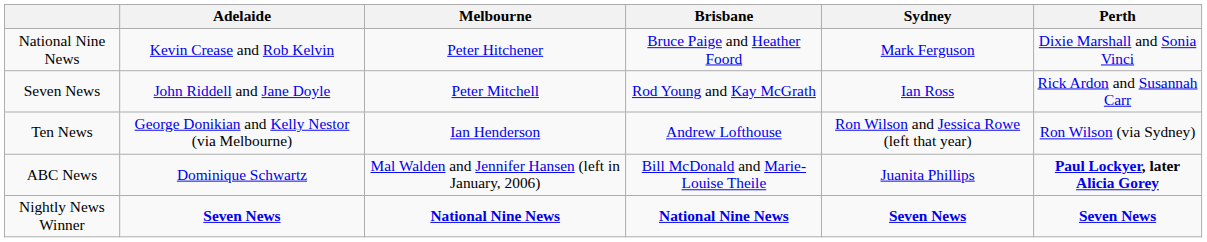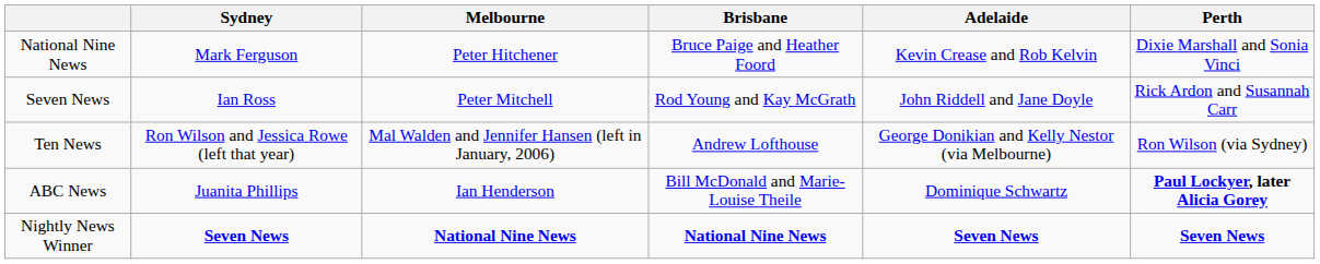columns swapped: Sydney <-> Adelaide
Ten News | Melbourne: Ian Henderson -> Mal Walden and Jennifer Hansen (left in January, 2006)
ABC News | Melbourne: Mal Walden and Jennifer Hansen (left in January, 2006) -> Ian Henderson
